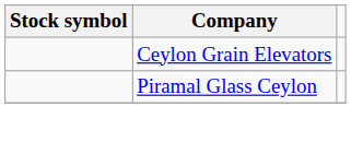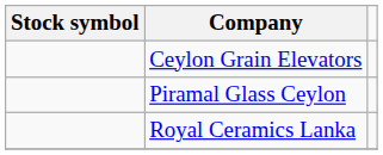+ row: Royal Ceramics Lanka
